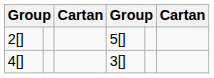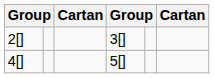2[] | column 4: 5[] -> 3[]
4[] | column 4: 3[] -> 5[]
